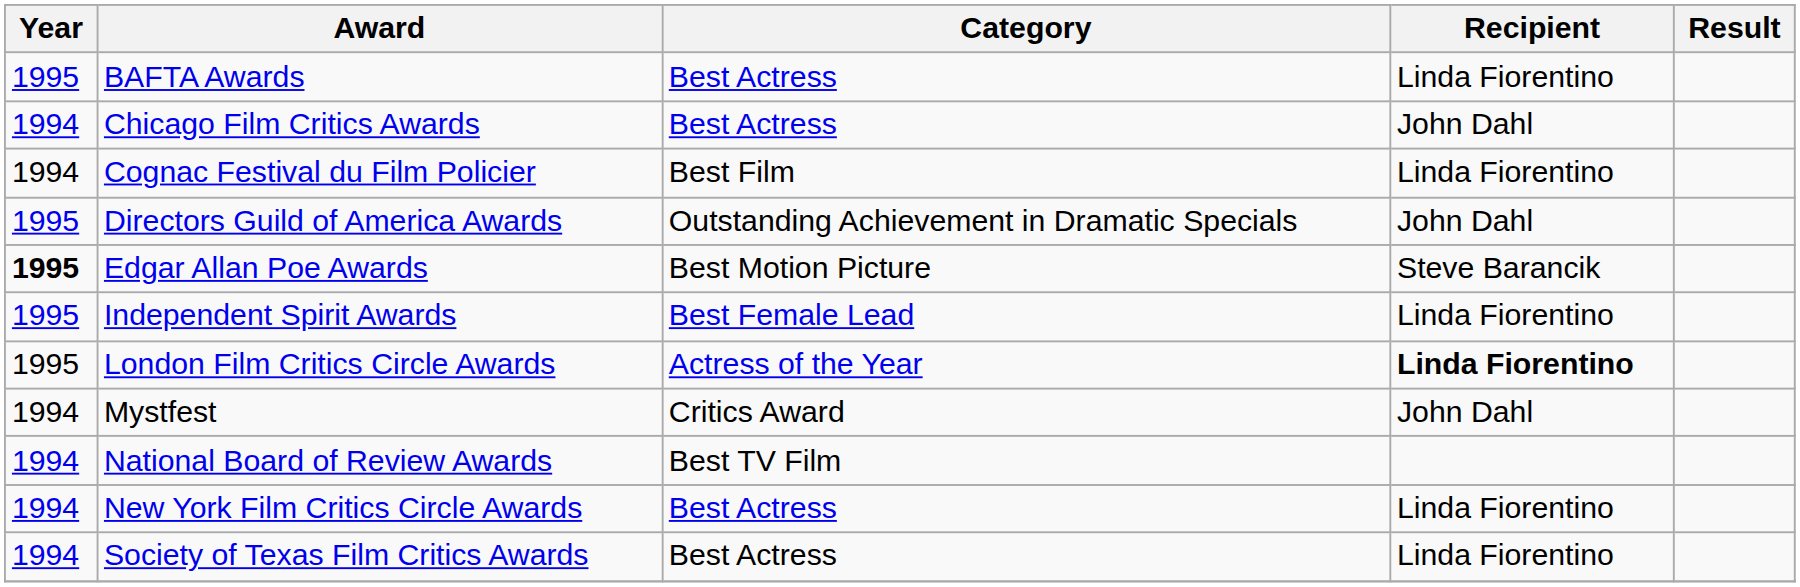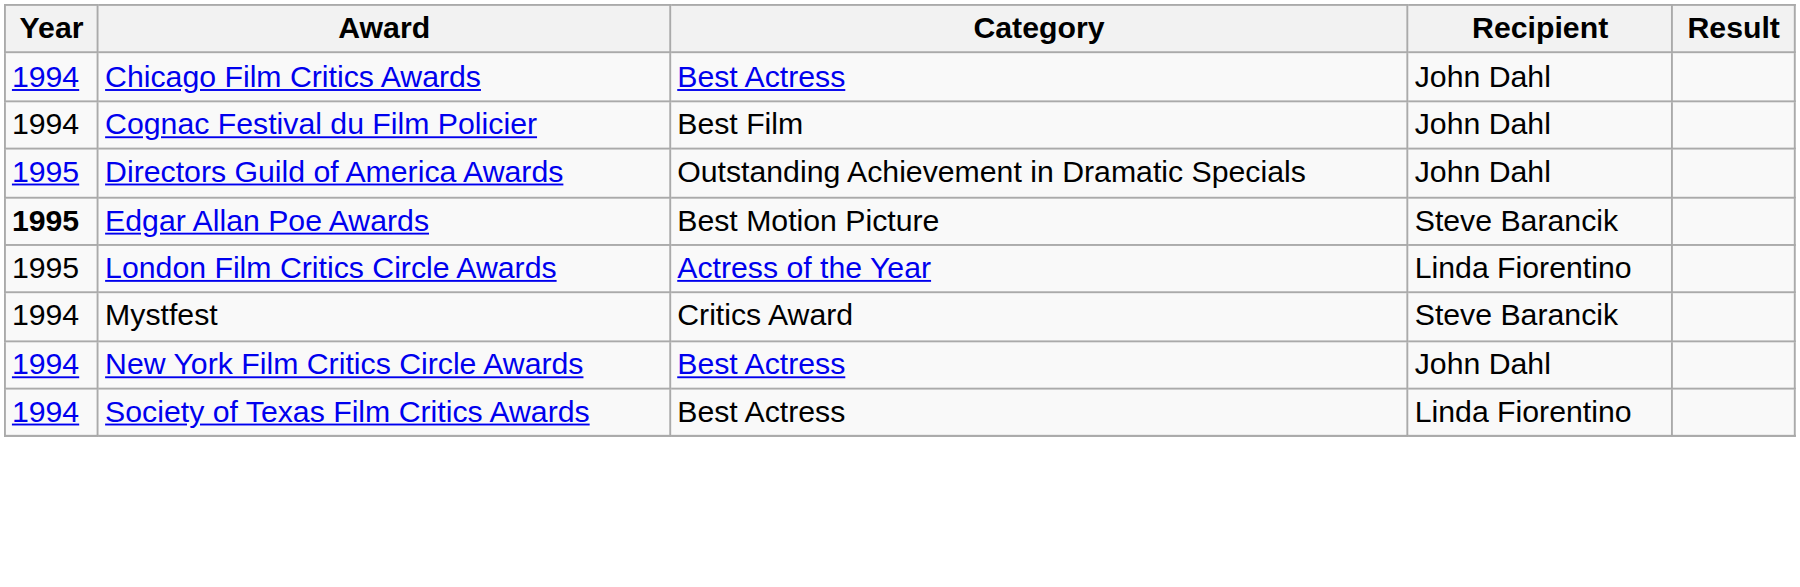- row: 1995 | BAFTA Awards | Best Actress | Linda Fiorentino
Cognac Festival du Film Policier | Recipient: Linda Fiorentino -> John Dahl
- row: 1995 | Independent Spirit Awards | Best Female Lead | Linda Fiorentino
London Film Critics Circle Awards | Recipient: bold -> normal
Mystfest | Recipient: John Dahl -> Steve Barancik
- row: 1994 | National Board of Review Awards | Best TV Film
New York Film Critics Circle Awards | Recipient: Linda Fiorentino -> John Dahl
